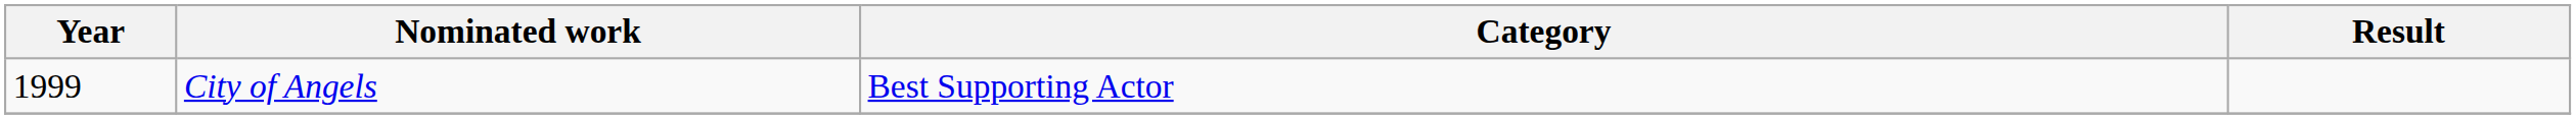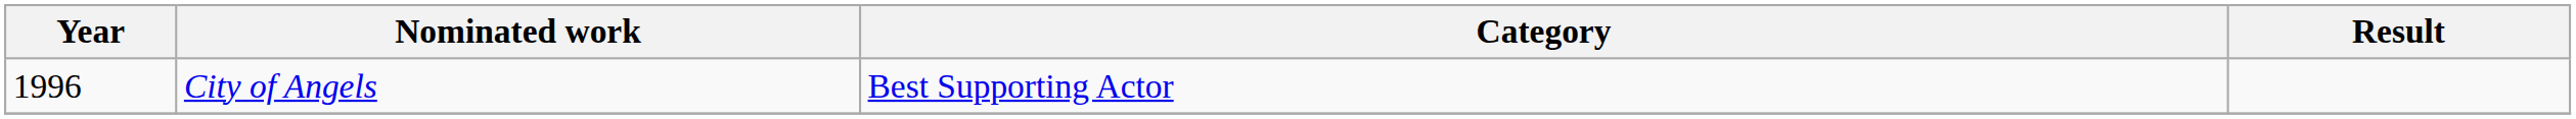City of Angels | Year: 1999 -> 1996
